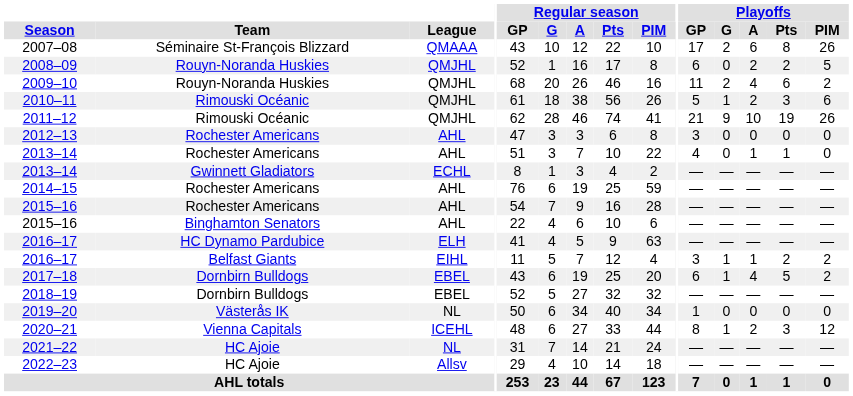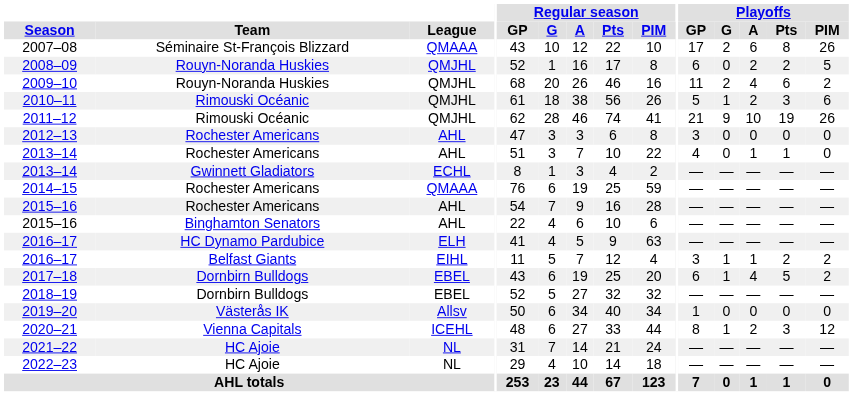2014–15 | League: AHL -> QMAAA
2019–20 | League: NL -> Allsv
2022–23 | League: Allsv -> NL
